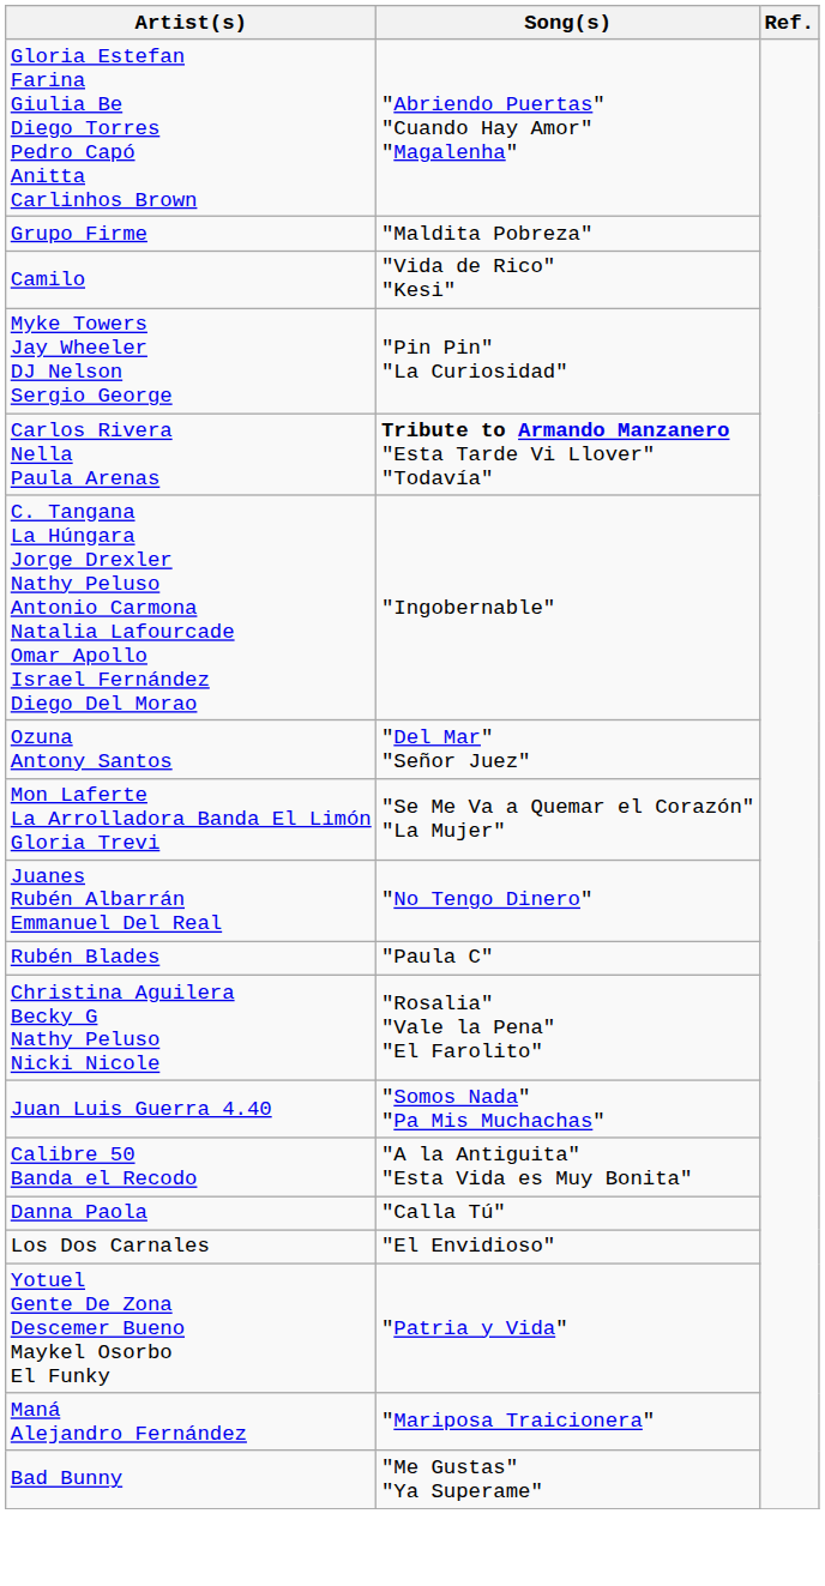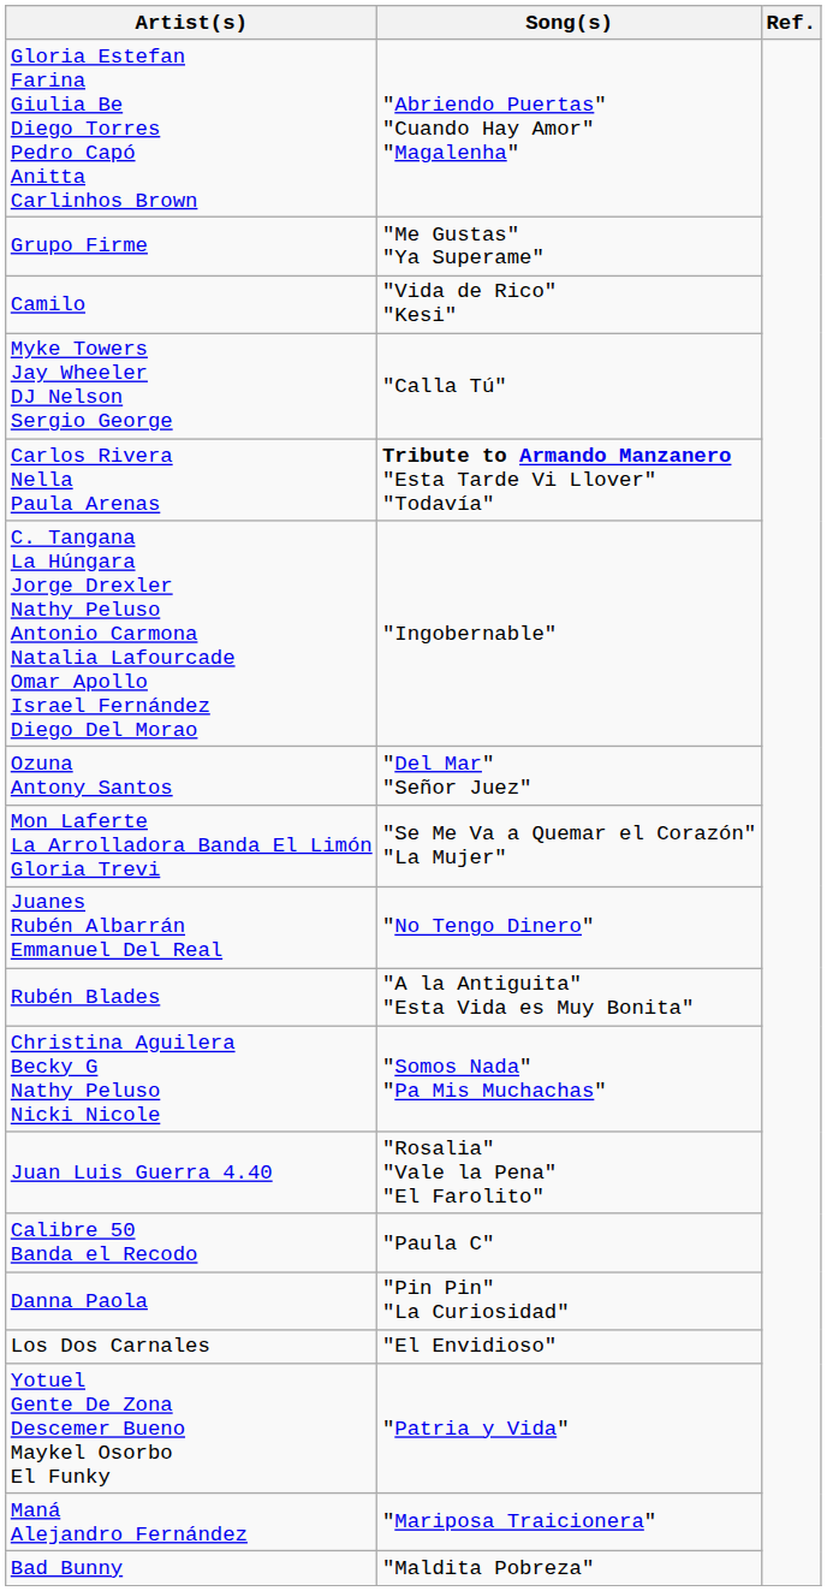Grupo Firme | Song(s): "Maldita Pobreza" -> "Me Gustas" "Ya Superame"
Myke Towers Jay Wheeler DJ Nelson Sergio George | Song(s): "Pin Pin" "La Curiosidad" -> "Calla Tú"
Rubén Blades | Song(s): "Paula C" -> "A la Antiguita" "Esta Vida es Muy Bonita"
Christina Aguilera Becky G Nathy Peluso Nicki Nicole | Song(s): "Rosalia" "Vale la Pena" "El Farolito" -> "Somos Nada" "Pa Mis Muchachas"
Juan Luis Guerra 4.40 | Song(s): "Somos Nada" "Pa Mis Muchachas" -> "Rosalia" "Vale la Pena" "El Farolito"
Calibre 50 Banda el Recodo | Song(s): "A la Antiguita" "Esta Vida es Muy Bonita" -> "Paula C"
Danna Paola | Song(s): "Calla Tú" -> "Pin Pin" "La Curiosidad"
Bad Bunny | Song(s): "Me Gustas" "Ya Superame" -> "Maldita Pobreza"
